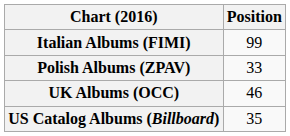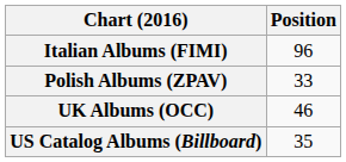Italian Albums (FIMI) | Position: 99 -> 96
